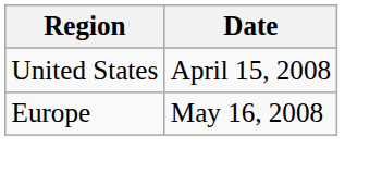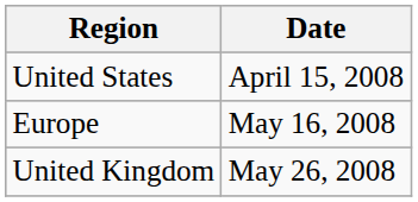+ row: United Kingdom | May 26, 2008
